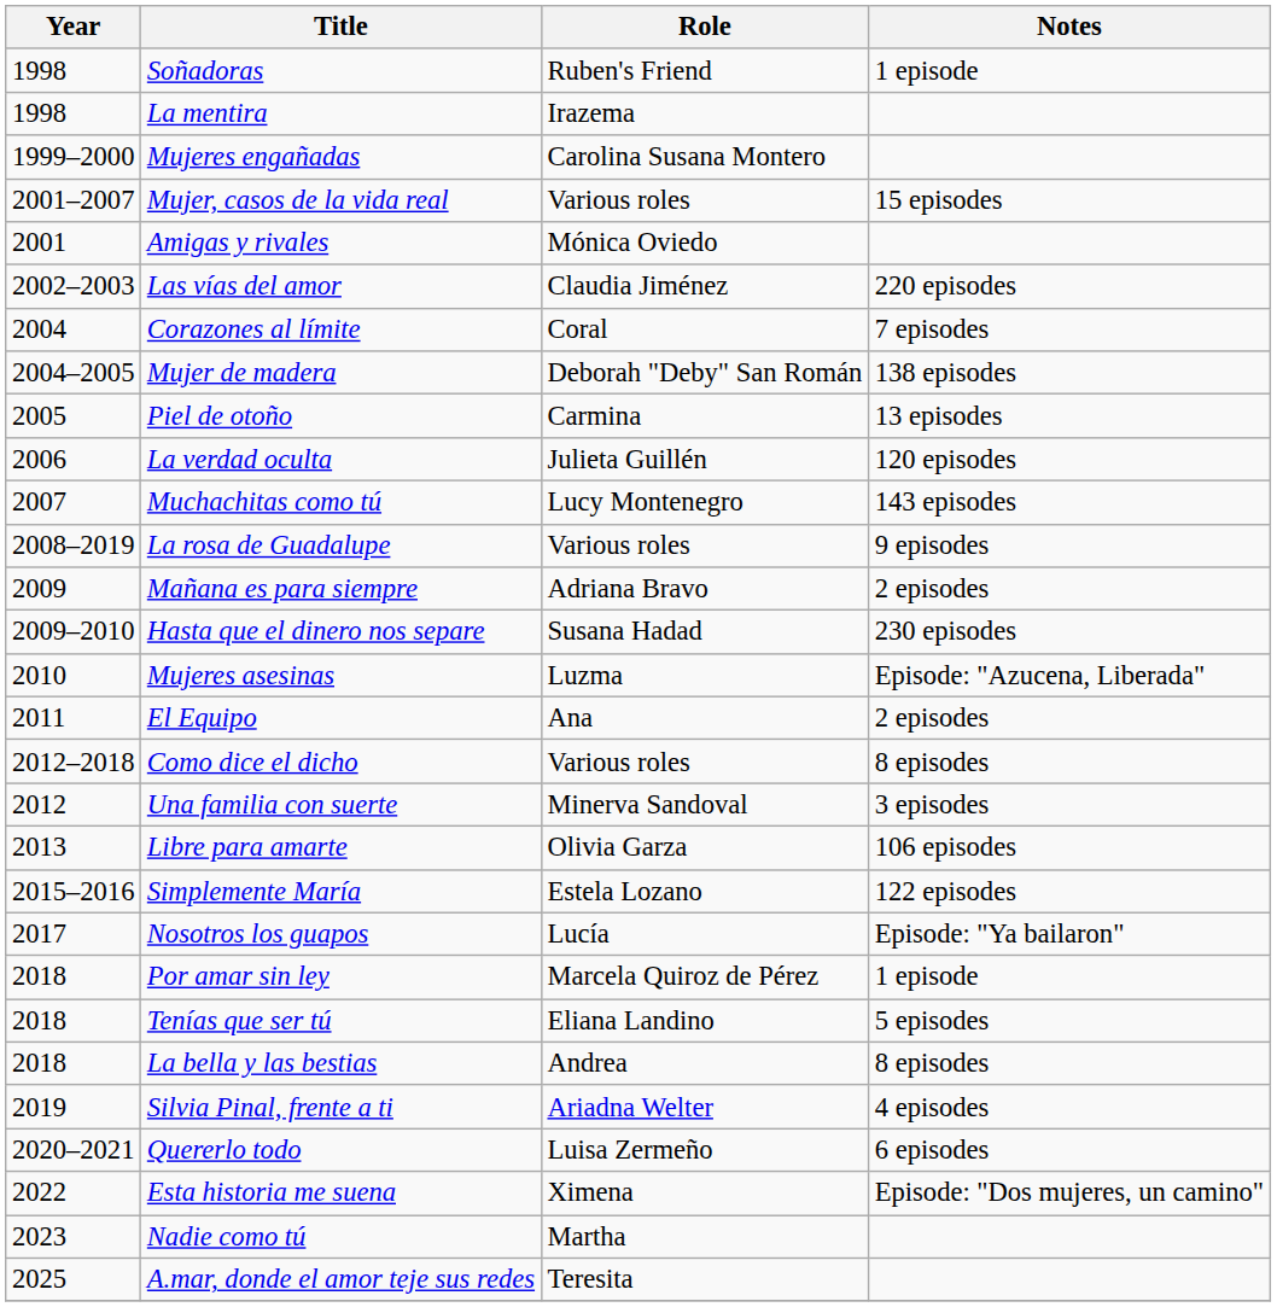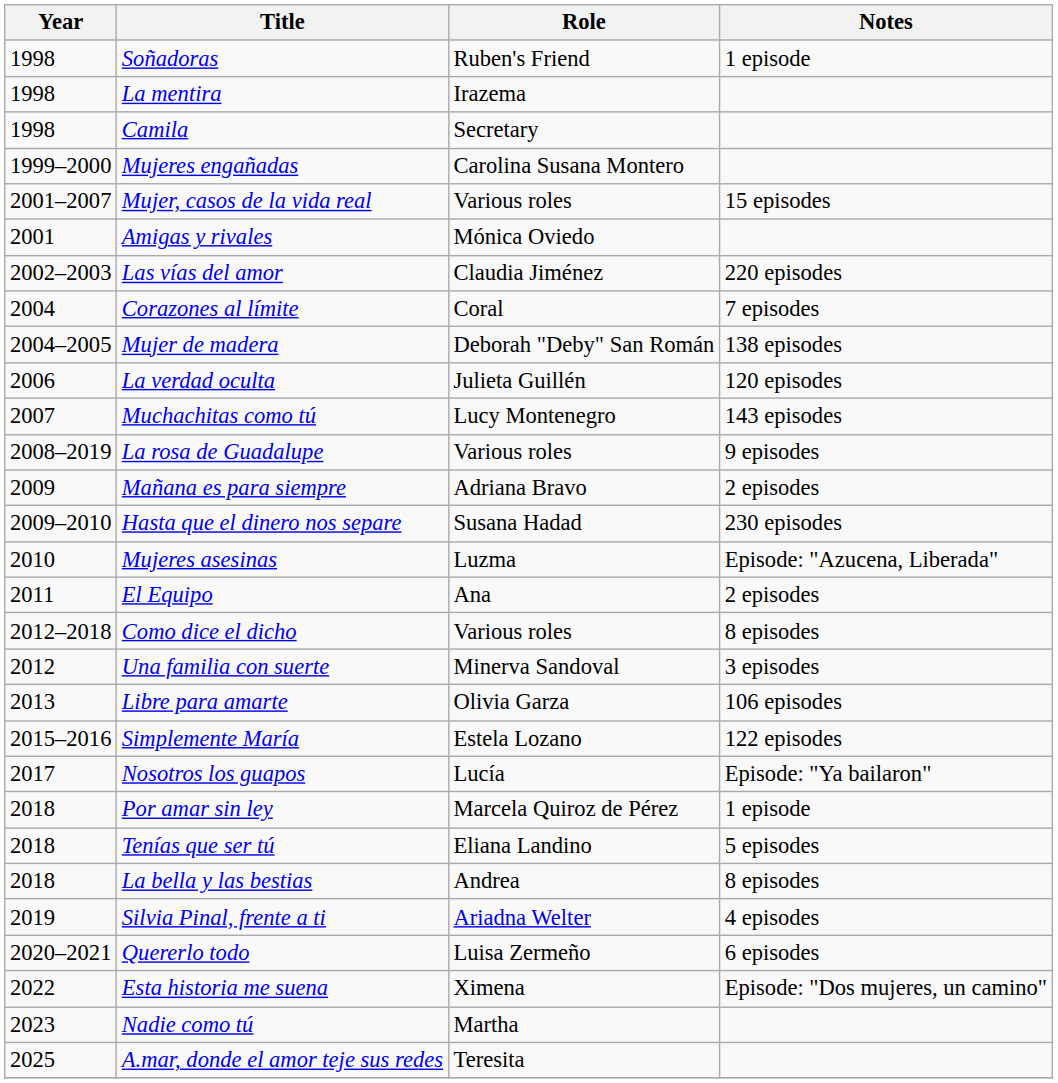+ row: 1998 | Camila | Secretary
- row: 2005 | Piel de otoño | Carmina | 13 episodes
